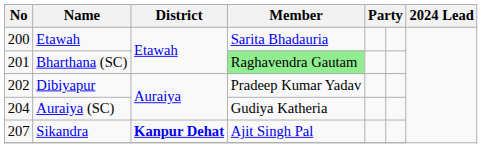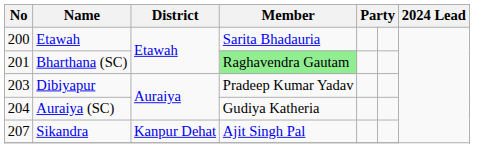Dibiyapur | No: 202 -> 203
Sikandra | District: bold -> normal
